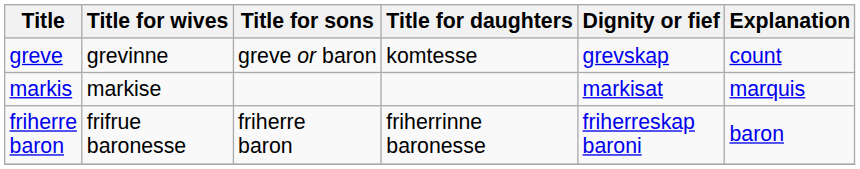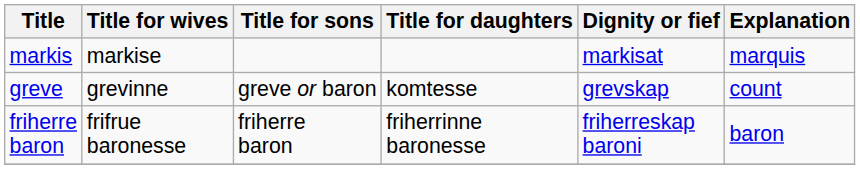rows swapped: markis <-> greve
